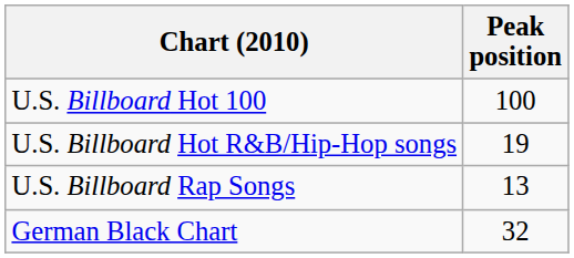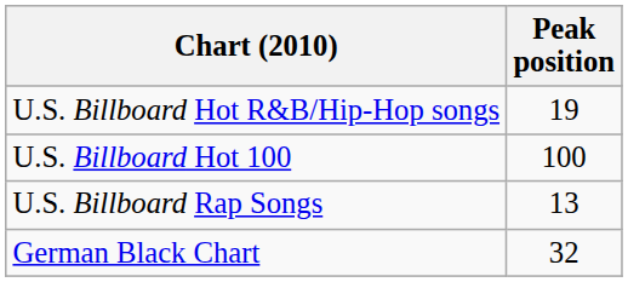rows swapped: U.S. Billboard Hot 100 <-> U.S. Billboard Hot R&B/Hip-Hop songs
